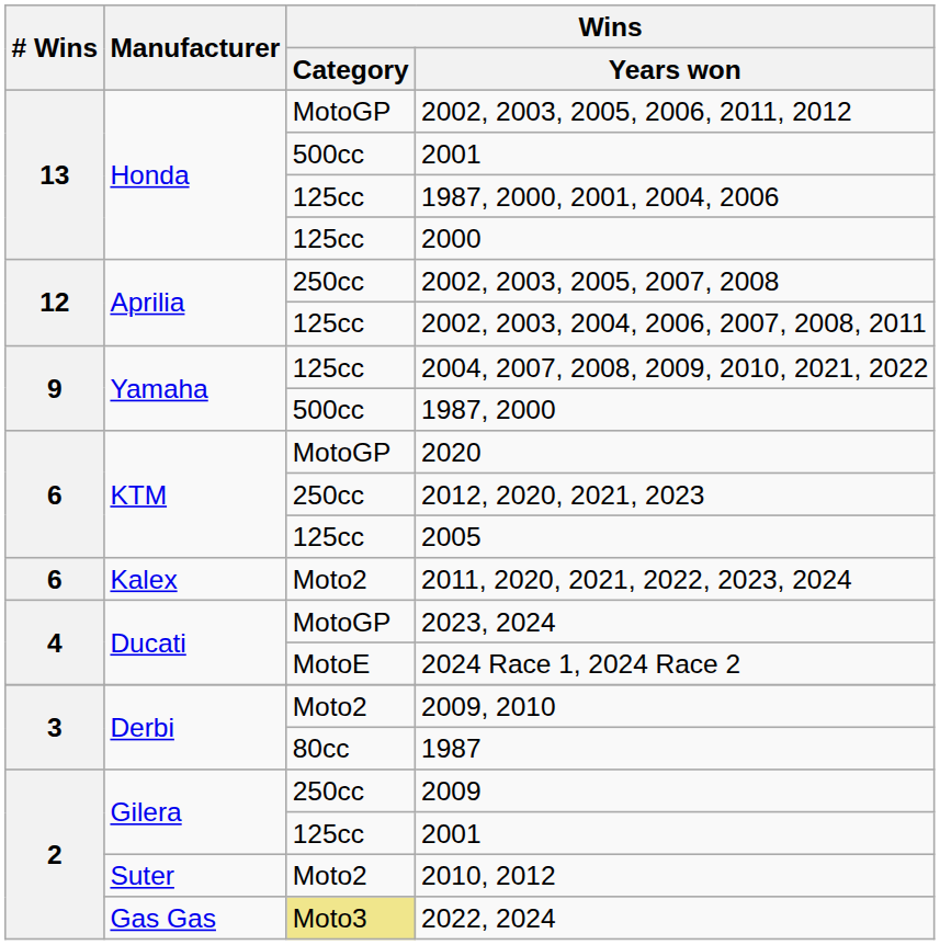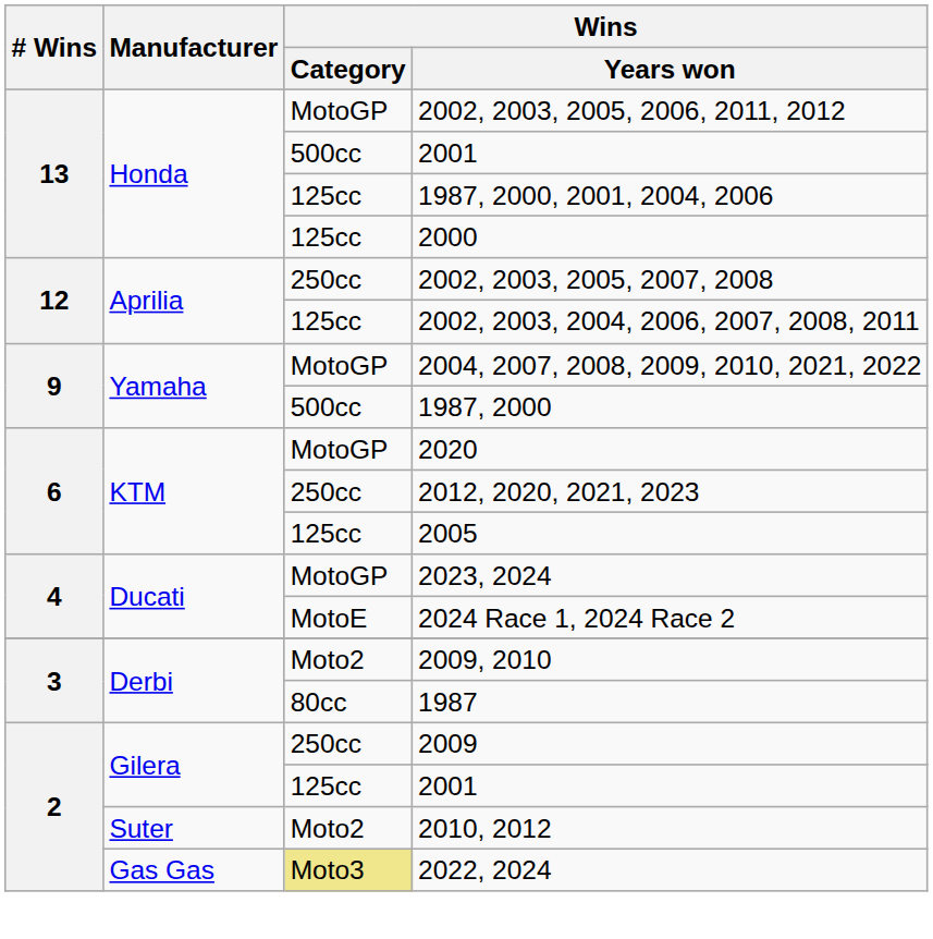2004, 2007, 2008, 2009, 2010, 2021, 2022 | Wins / Category: 125cc -> MotoGP
- row: 6 | Kalex | Moto2 | 2011, 2020, 2021, 2022, 2023, 2024
